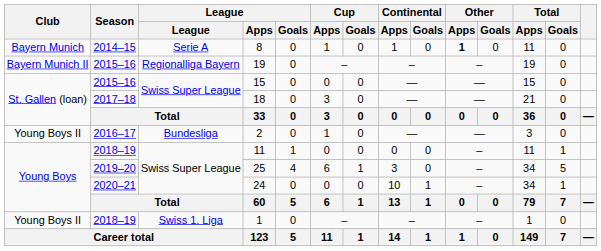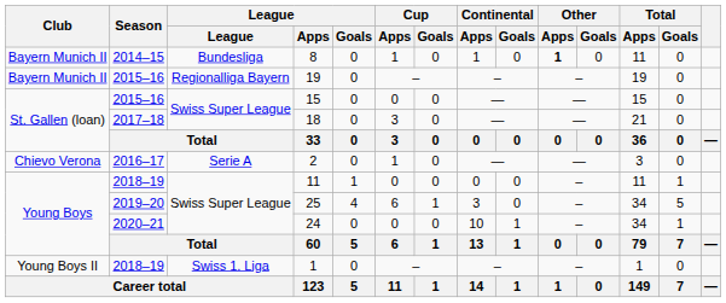8 | Club: Bayern Munich -> Bayern Munich II
8 | League: Serie A -> Bundesliga
2 | Club: Young Boys II -> Chievo Verona
2 | League: Bundesliga -> Serie A
